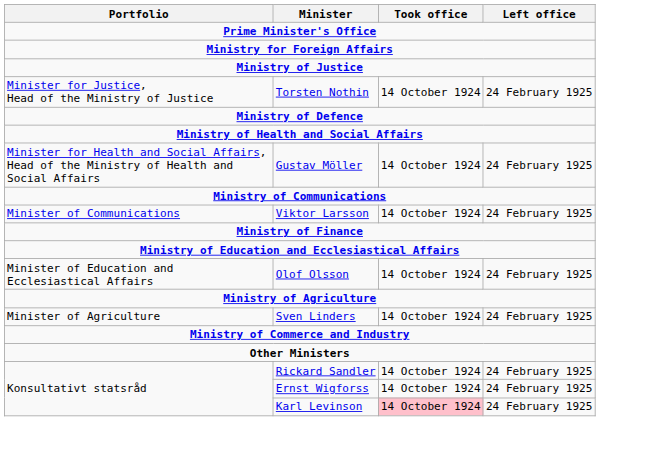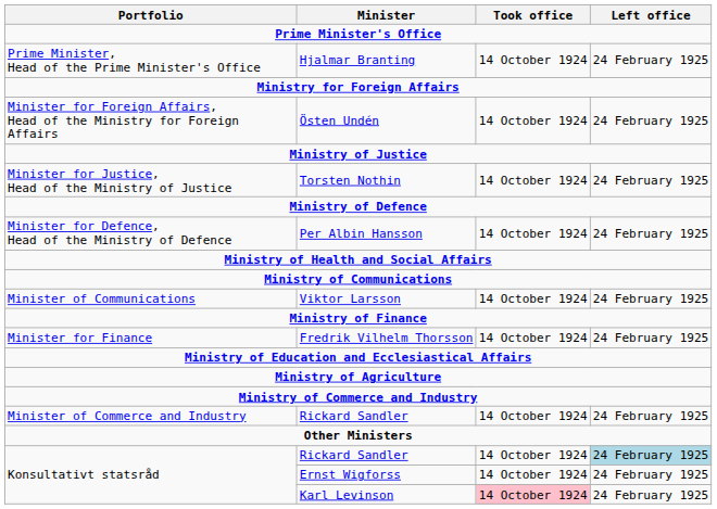+ row: Prime Minister, Head of the Prime Minister's Office | Hjalmar Branting | 14 October 1924 | 24 February 1925
+ row: Minister for Foreign Affairs, Head of the Ministry for Foreign Affairs | Östen Undén | 14 October 1924 | 24 February 1925
+ row: Minister for Defence, Head of the Ministry of Defence | Per Albin Hansson | 14 October 1924 | 24 February 1925
- row: Minister for Health and Social Affairs, Head of the Ministry of Health and Social Affairs | Gustav Möller | 14 October 1924 | 24 February 1925
+ row: Minister for Finance | Fredrik Vilhelm Thorsson | 14 October 1924 | 24 February 1925
- row: Minister of Education and Ecclesiastical Affairs | Olof Olsson | 14 October 1924 | 24 February 1925
- row: Minister of Agriculture | Sven Linders | 14 October 1924 | 24 February 1925
+ row: Minister of Commerce and Industry | Rickard Sandler | 14 October 1924 | 24 February 1925
Konsultativt statsråd / Rickard Sandler | Left office: no background -> lightblue background
